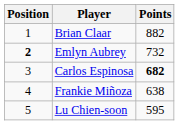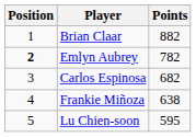Emlyn Aubrey | Points: 732 -> 782
Carlos Espinosa | Points: bold -> normal
